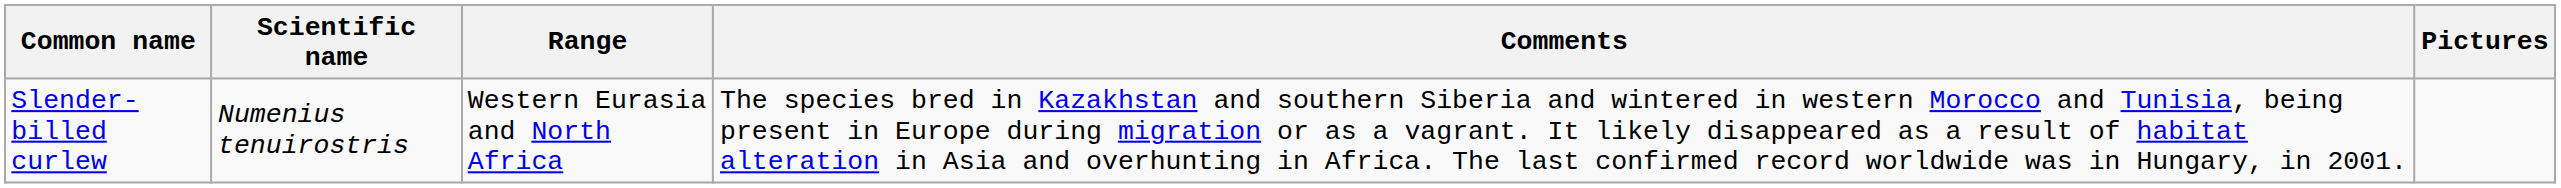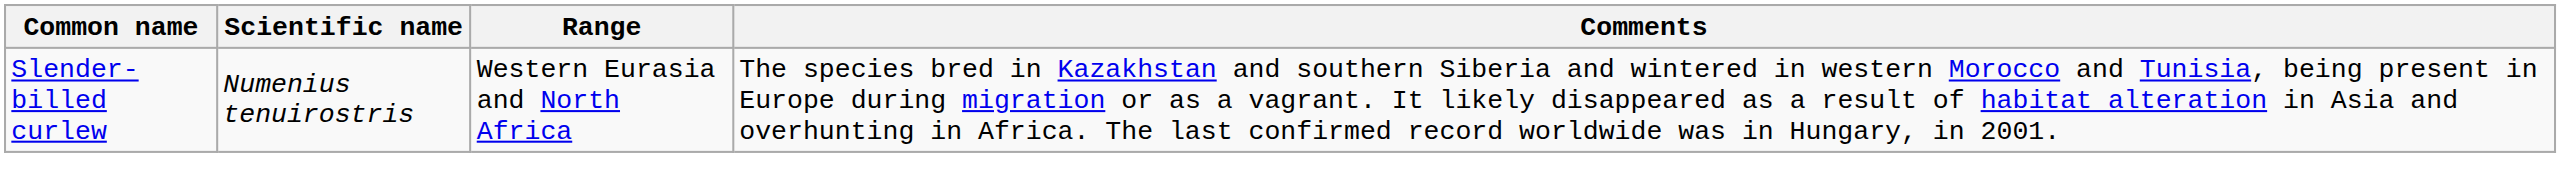- column: Pictures
